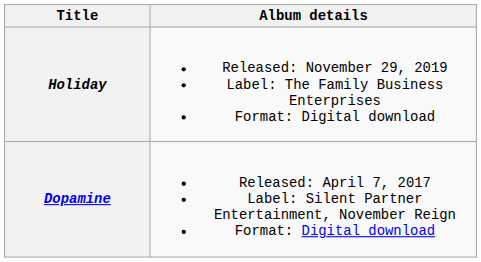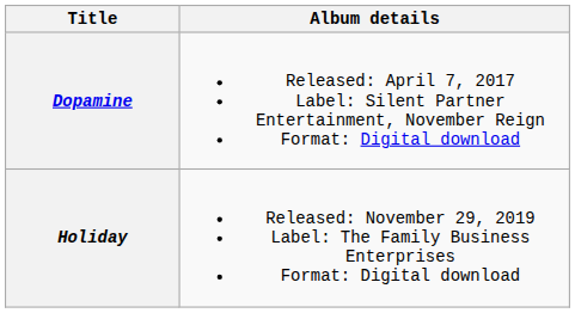rows swapped: Dopamine <-> Holiday
